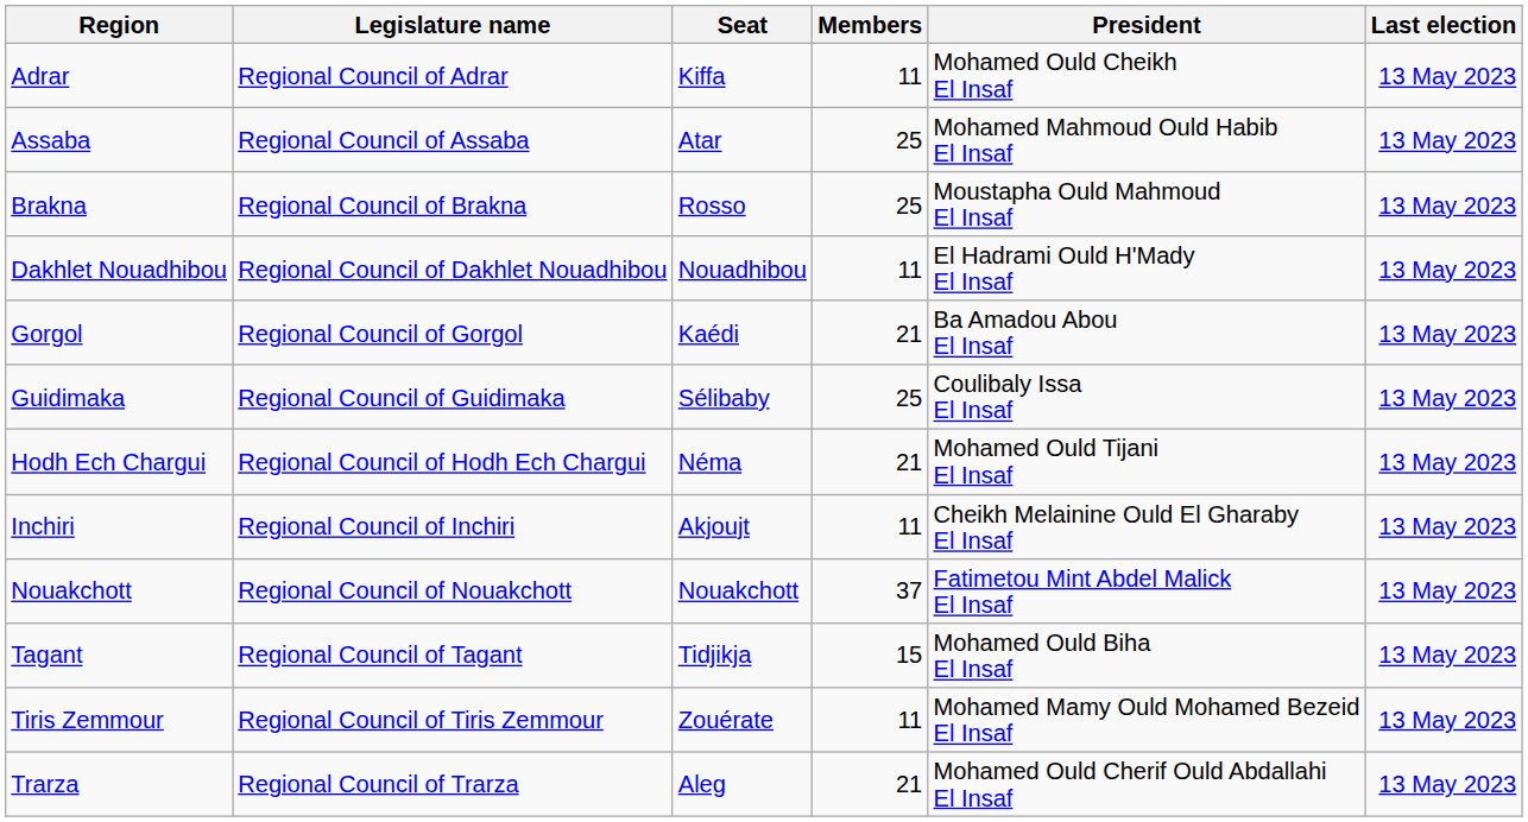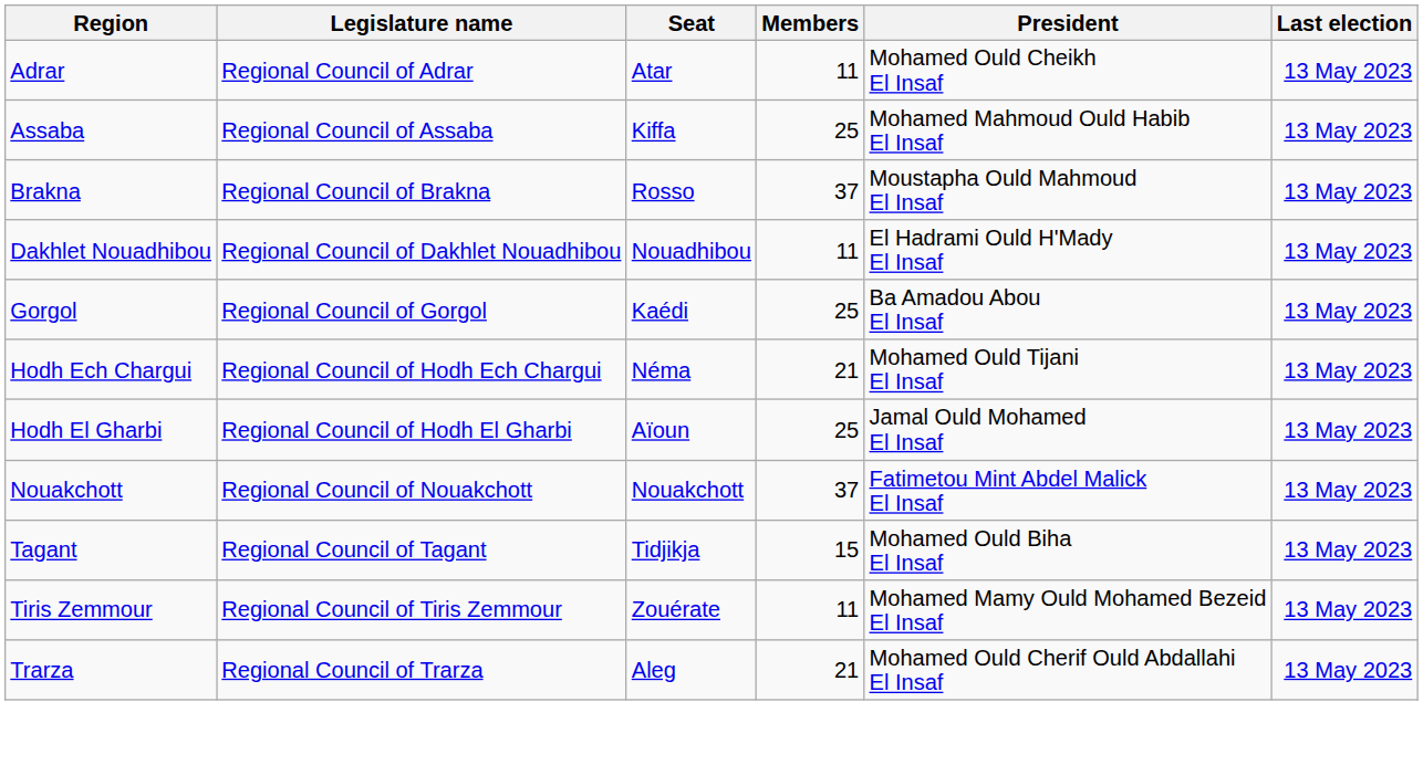Adrar | Seat: Kiffa -> Atar
Assaba | Seat: Atar -> Kiffa
Brakna | Members: 25 -> 37
Gorgol | Members: 21 -> 25
- row: Guidimaka | Regional Council of Guidimaka | Sélibaby | 25 | Coulibaly Issa El Insaf | 13 May 2023
+ row: Hodh El Gharbi | Regional Council of Hodh El Gharbi | Aïoun | 25 | Jamal Ould Mohamed El Insaf | 13 May 2023
- row: Inchiri | Regional Council of Inchiri | Akjoujt | 11 | Cheikh Melainine Ould El Gharaby El Insaf | 13 May 2023
